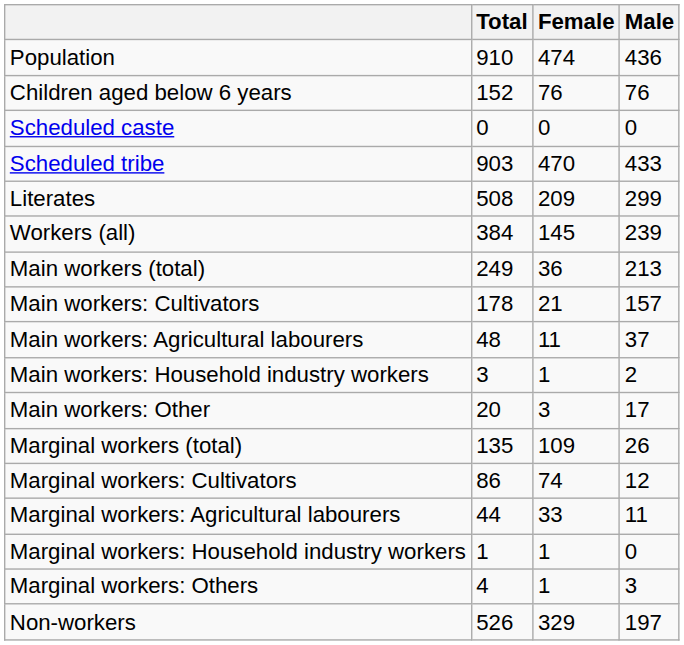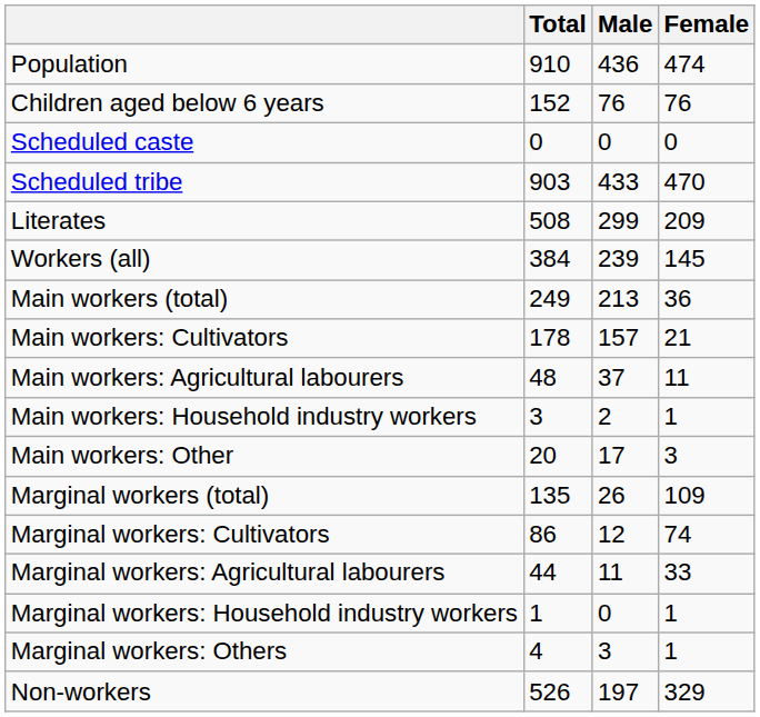columns swapped: Male <-> Female
